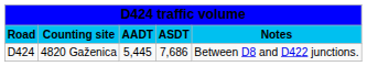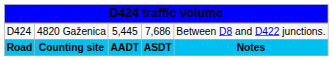rows swapped: Road <-> D424
